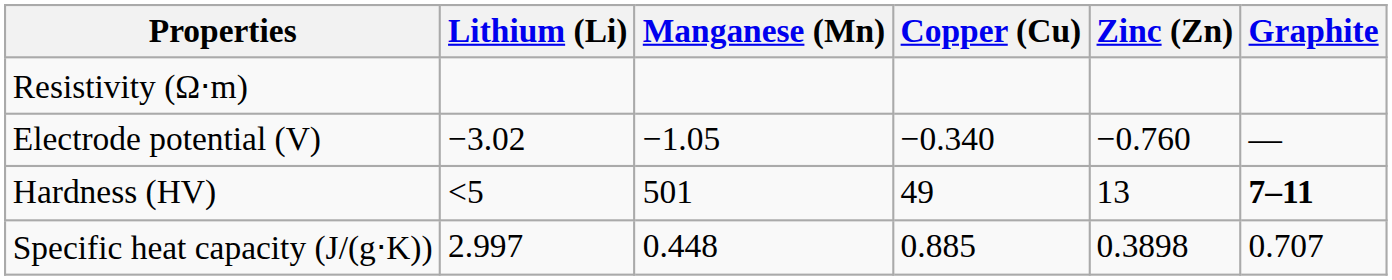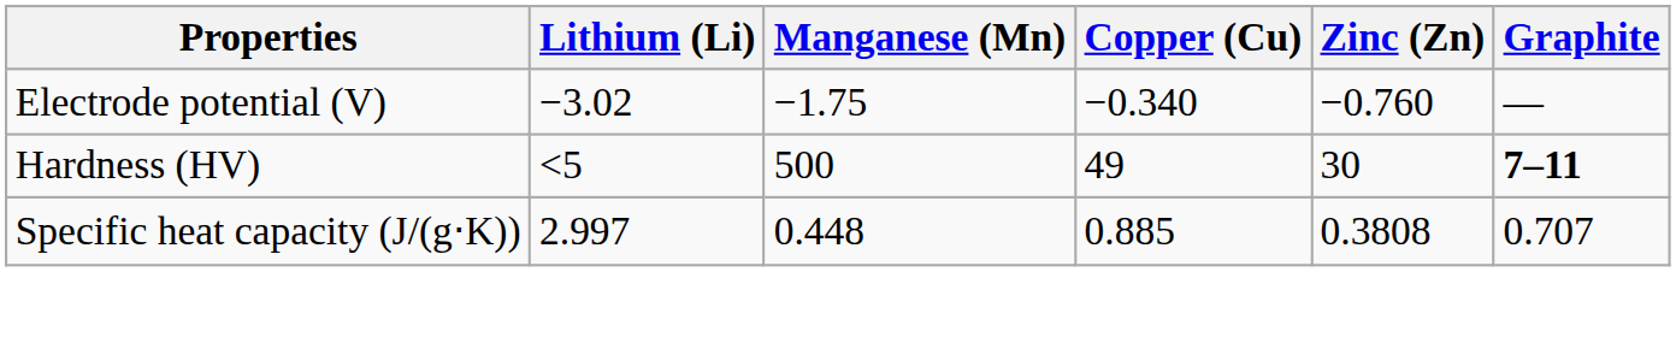- row: Resistivity (Ω⋅m)
Electrode potential (V) | Manganese (Mn): −1.05 -> −1.75
Hardness (HV) | Manganese (Mn): 501 -> 500
Hardness (HV) | Zinc (Zn): 13 -> 30
Specific heat capacity (J/(g⋅K)) | Zinc (Zn): 0.3898 -> 0.3808
